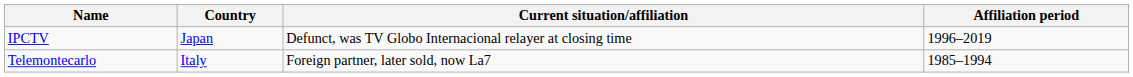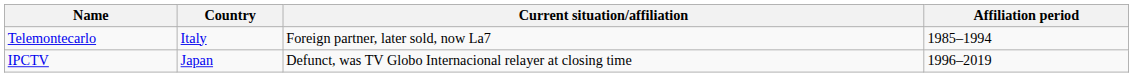rows swapped: IPCTV <-> Telemontecarlo
